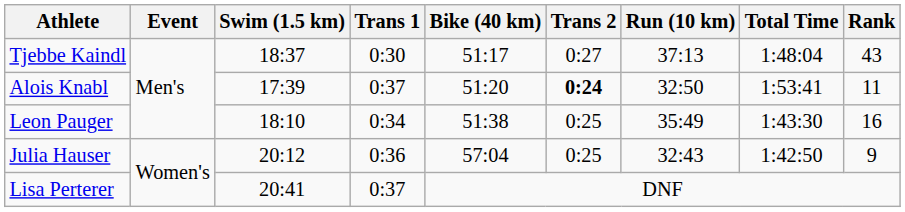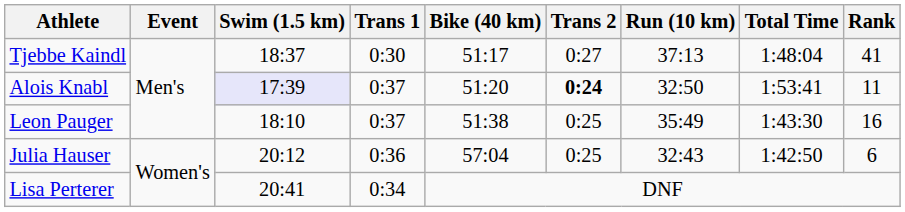Tjebbe Kaindl | Rank: 43 -> 41
Alois Knabl | Swim (1.5 km): no background -> lavender background
Leon Pauger | Trans 1: 0:34 -> 0:37
Julia Hauser | Rank: 9 -> 6
Lisa Perterer | Trans 1: 0:37 -> 0:34
